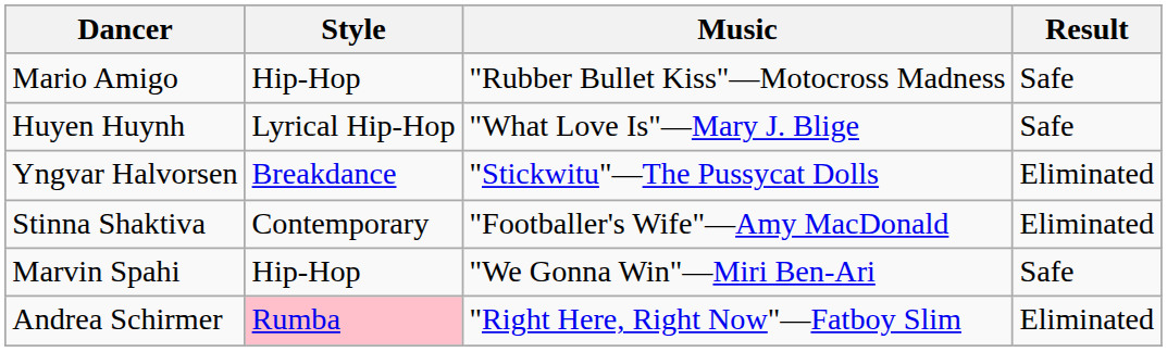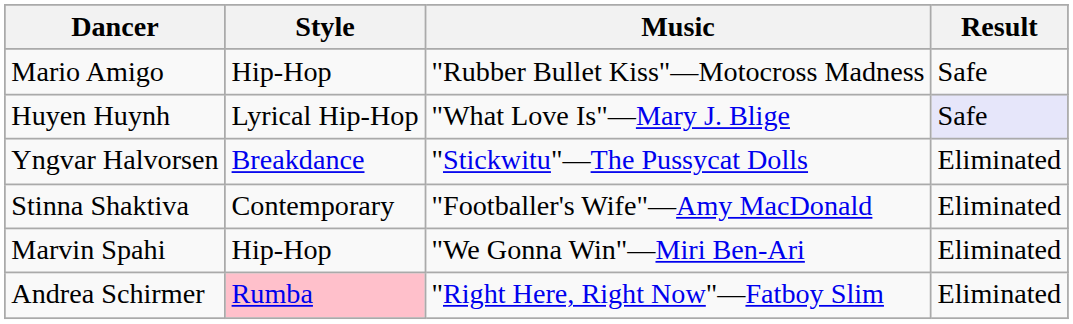Huyen Huynh | Result: no background -> lavender background
Marvin Spahi | Result: Safe -> Eliminated
